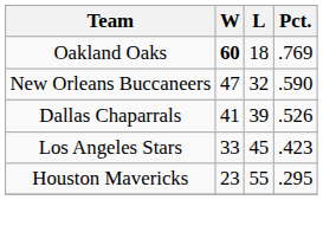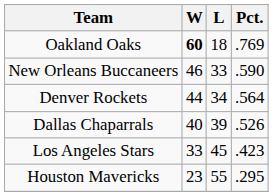New Orleans Buccaneers | W: 47 -> 46
New Orleans Buccaneers | L: 32 -> 33
+ row: Denver Rockets | 44 | 34 | .564
Dallas Chaparrals | W: 41 -> 40
